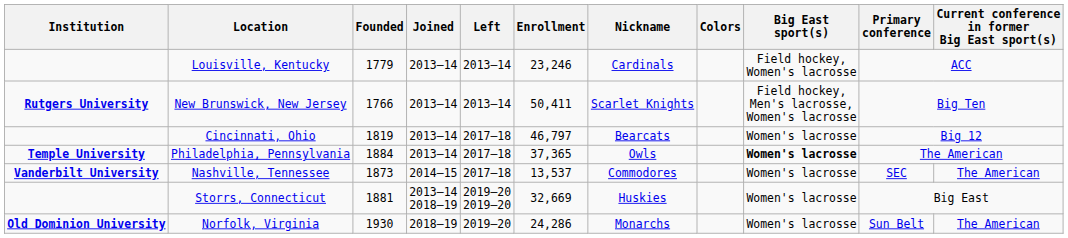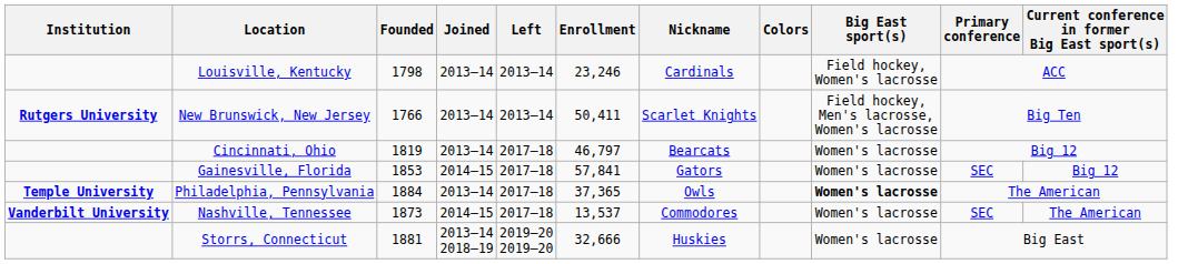Louisville, Kentucky | Founded: 1779 -> 1798
+ row: Gainesville, Florida | 1853 | 2014–15 | 2017–18 | 57,841 | Gators | Women's lacrosse | SEC | Big 12
Storrs, Connecticut | Enrollment: 32,669 -> 32,666
- row: Old Dominion University | Norfolk, Virginia | 1930 | 2018–19 | 2019–20 | 24,286 | Monarchs | Women's lacrosse | Sun Belt | The American
